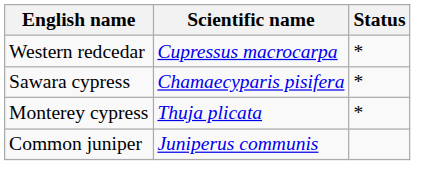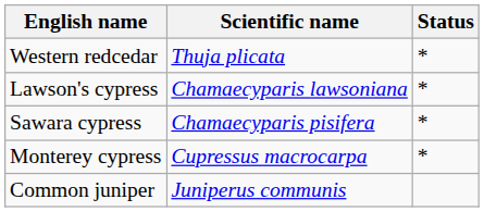Western redcedar | Scientific name: Cupressus macrocarpa -> Thuja plicata
+ row: Lawson's cypress | Chamaecyparis lawsoniana | *
Monterey cypress | Scientific name: Thuja plicata -> Cupressus macrocarpa
